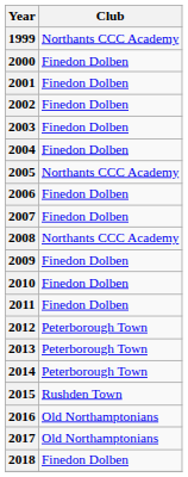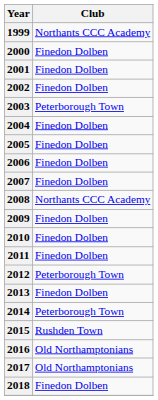2003 | Club: Finedon Dolben -> Peterborough Town
2005 | Club: Northants CCC Academy -> Finedon Dolben
2013 | Club: Peterborough Town -> Finedon Dolben
